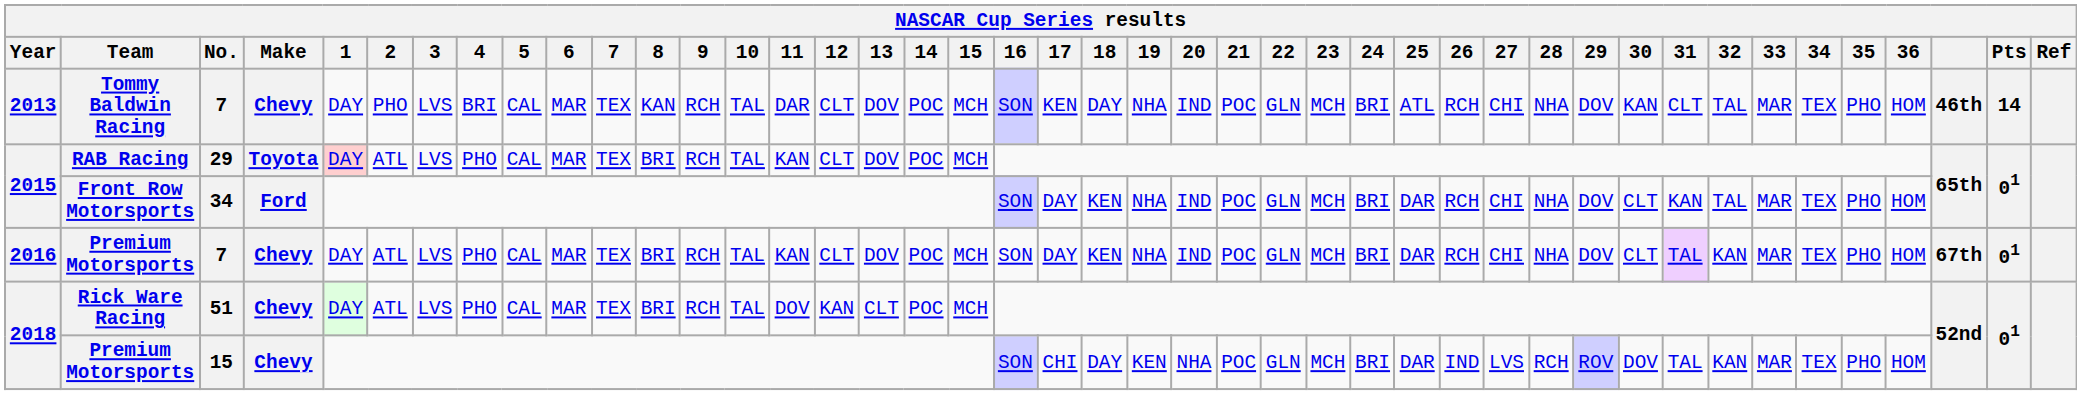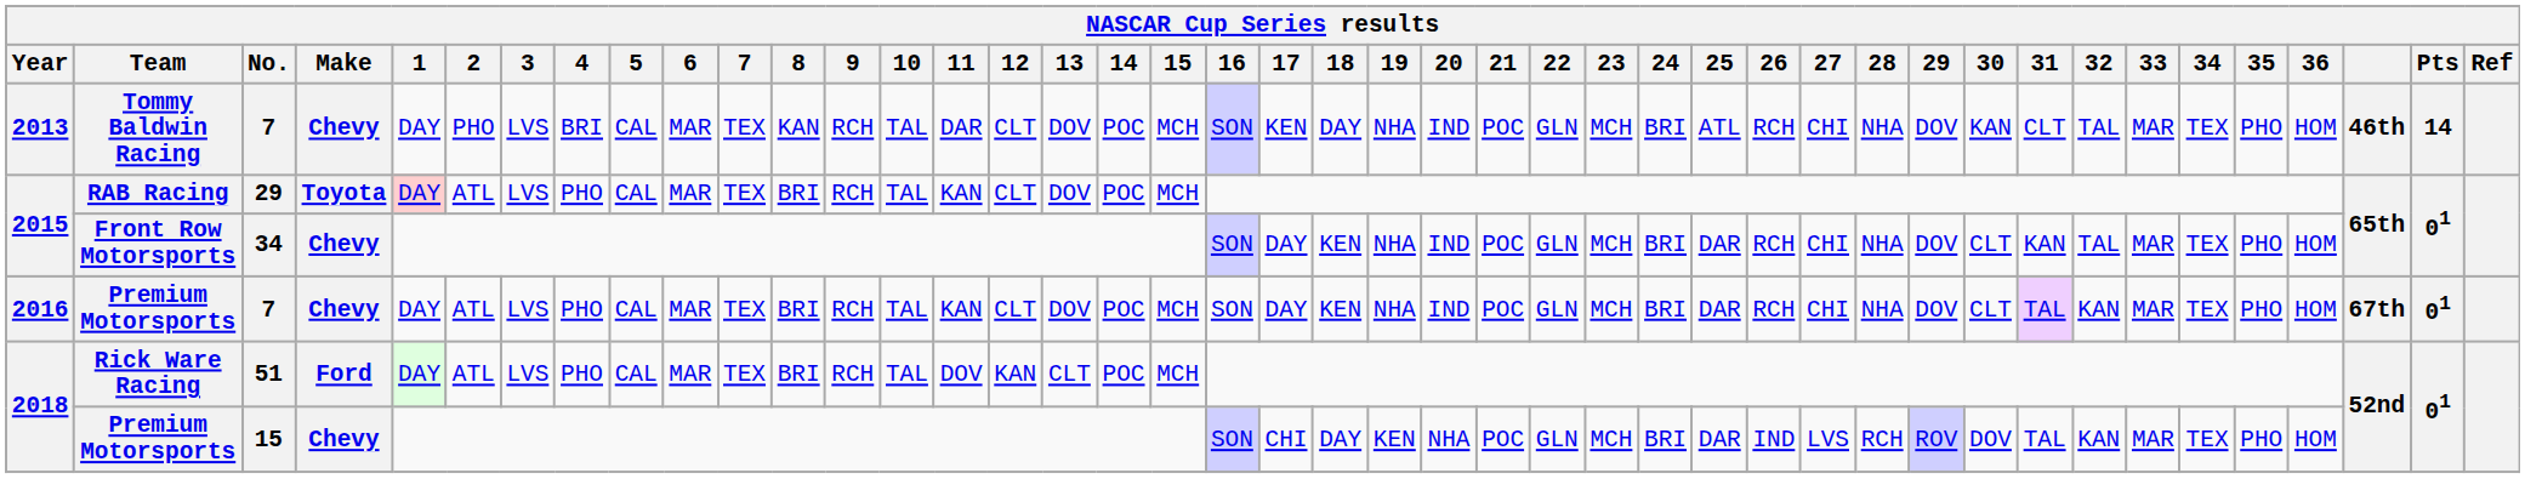Front Row Motorsports | Make: Ford -> Chevy
Rick Ware Racing | Make: Chevy -> Ford
